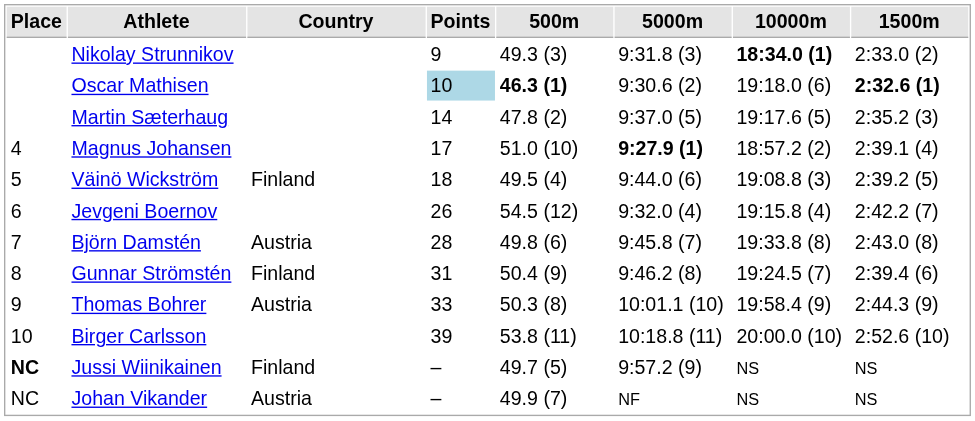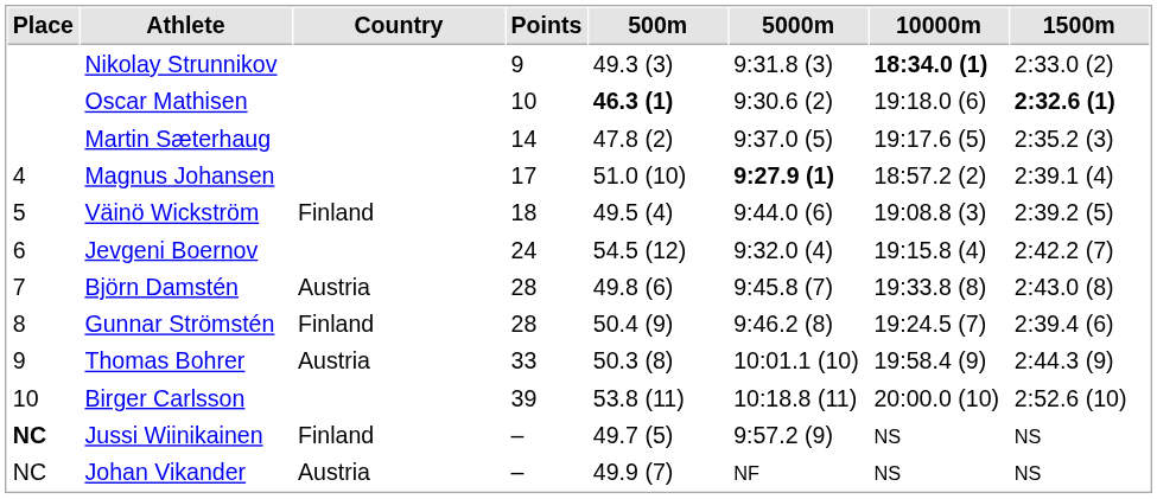Oscar Mathisen | Points: lightblue background -> no background
Jevgeni Boernov | Points: 26 -> 24
Gunnar Strömstén | Points: 31 -> 28
